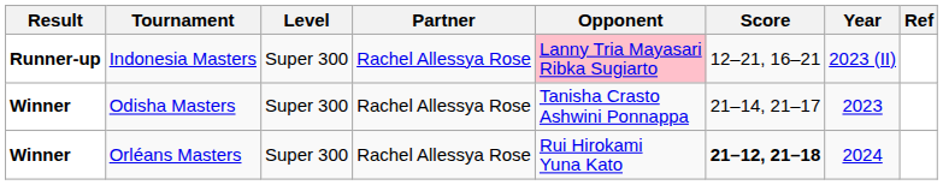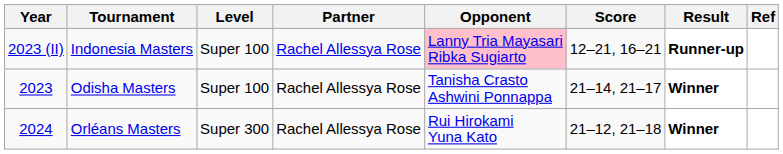columns swapped: Year <-> Result
Indonesia Masters | Level: Super 300 -> Super 100
Odisha Masters | Level: Super 300 -> Super 100
Orléans Masters | Score: bold -> normal
